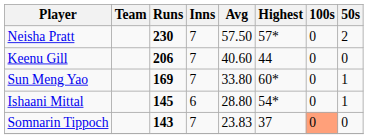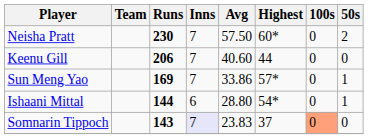Neisha Pratt | Highest: 57* -> 60*
Sun Meng Yao | Avg: 33.80 -> 33.86
Sun Meng Yao | Highest: 60* -> 57*
Ishaani Mittal | Runs: 145 -> 144
Somnarin Tippoch | Inns: no background -> lavender background
